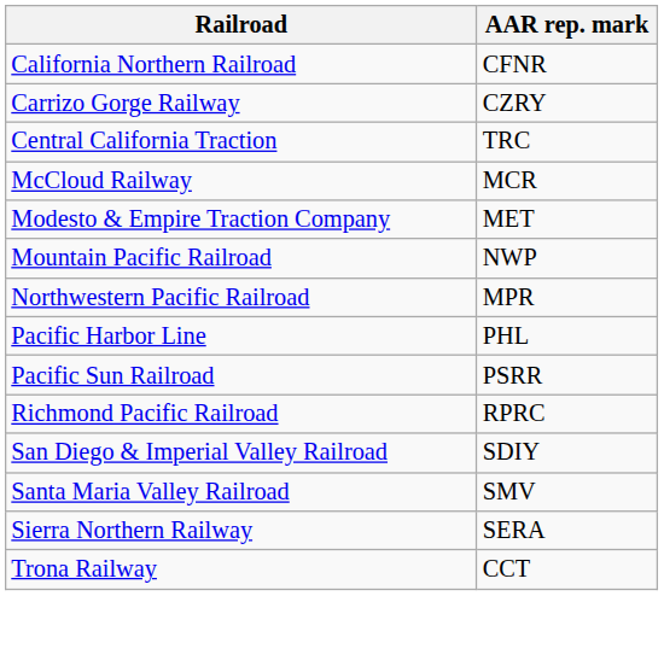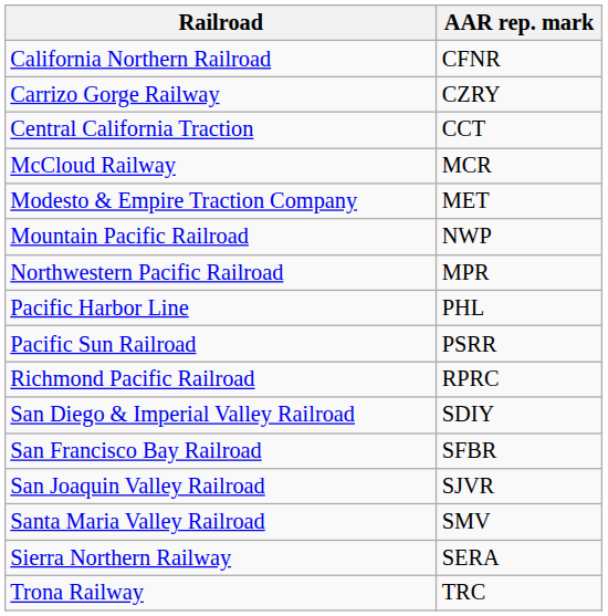Central California Traction | AAR rep. mark: TRC -> CCT
+ row: San Francisco Bay Railroad | SFBR
+ row: San Joaquin Valley Railroad | SJVR
Trona Railway | AAR rep. mark: CCT -> TRC
